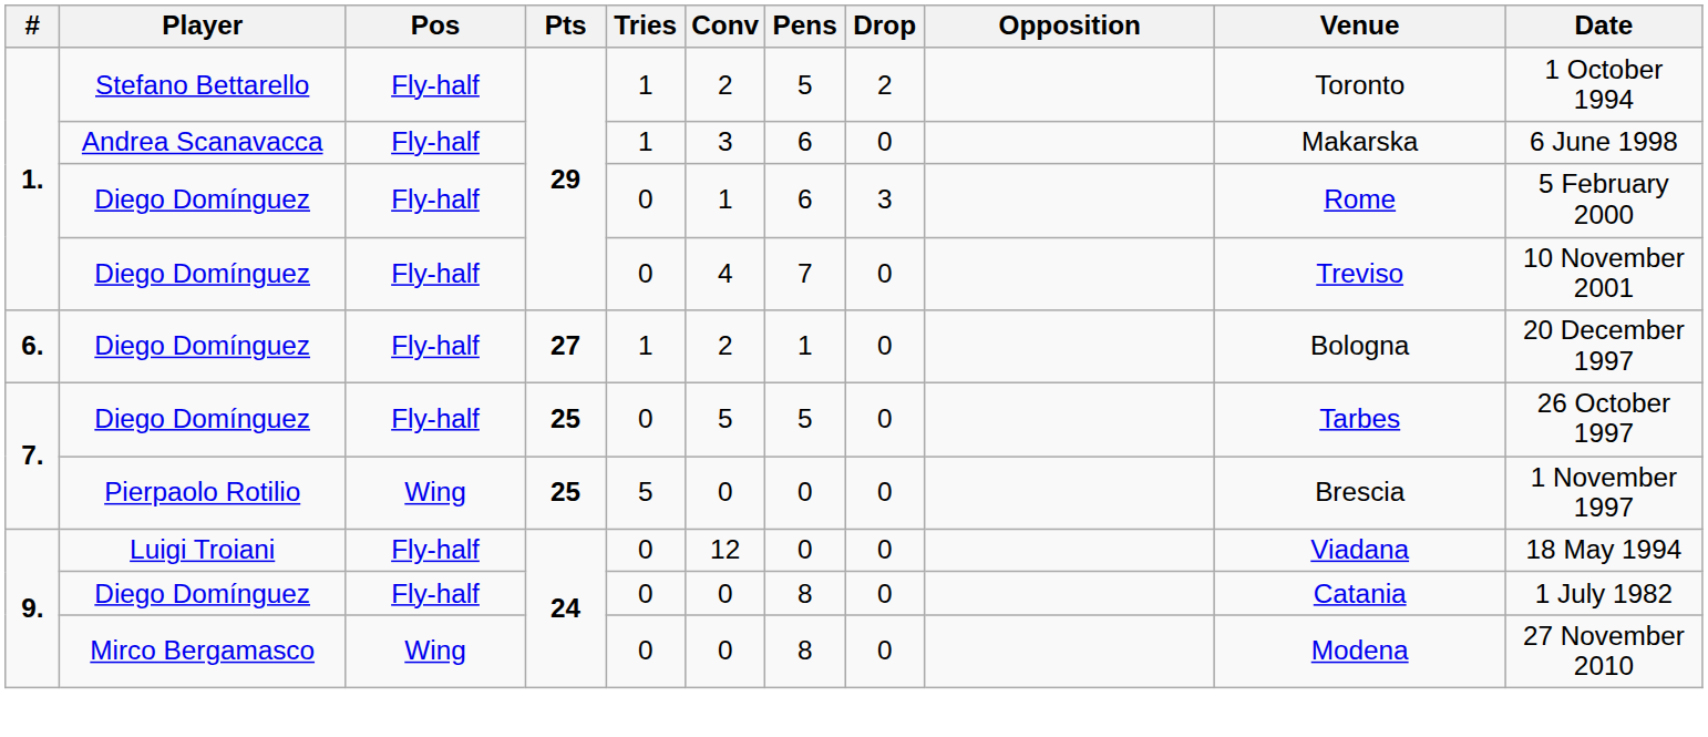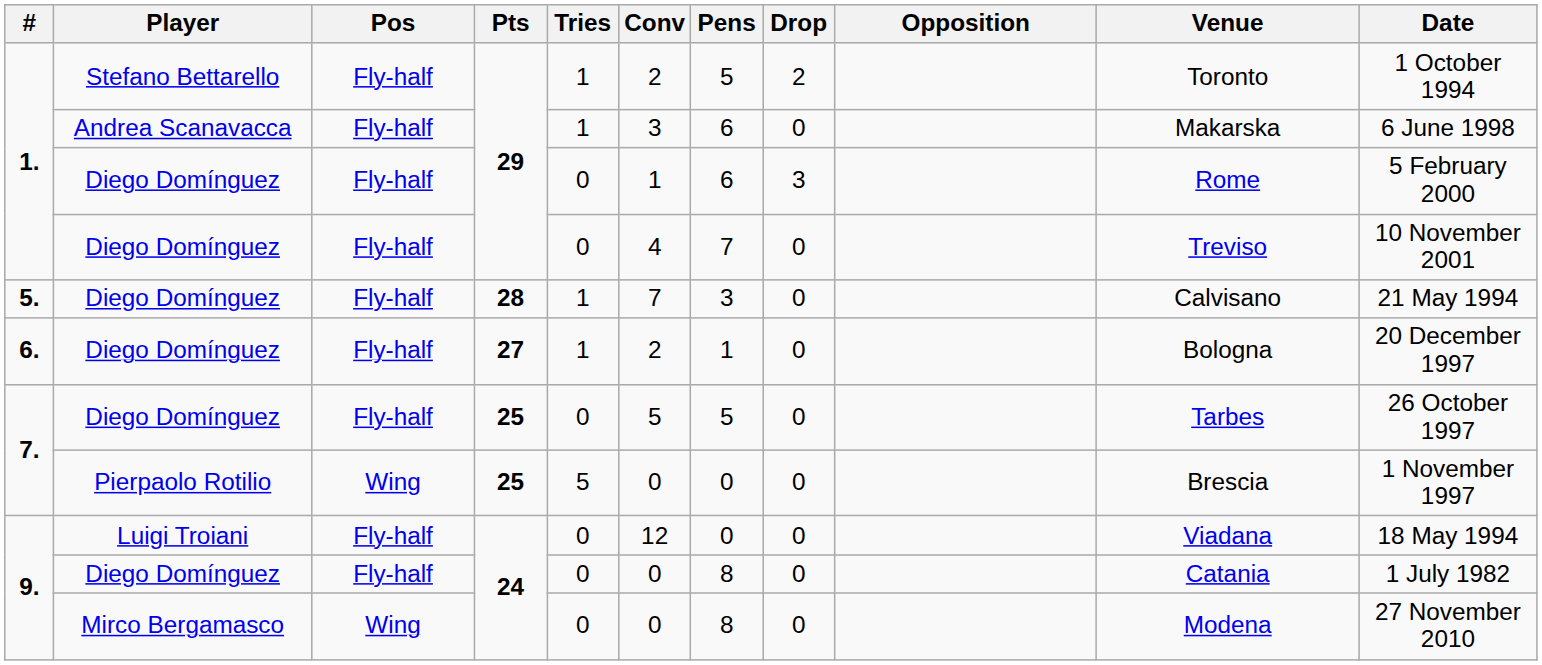+ row: 5. | Diego Domínguez | Fly-half | 28 | 1 | 7 | 3 | 0 | Calvisano | 21 May 1994
